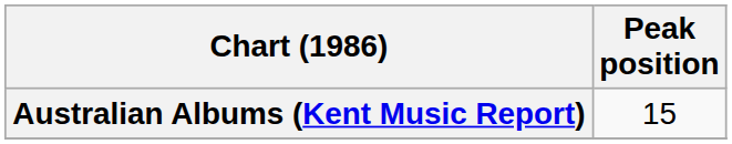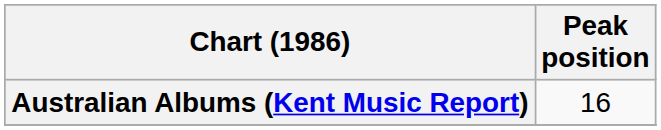Australian Albums (Kent Music Report) | Peak position: 15 -> 16
